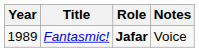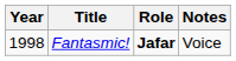Fantasmic! | Year: 1989 -> 1998
